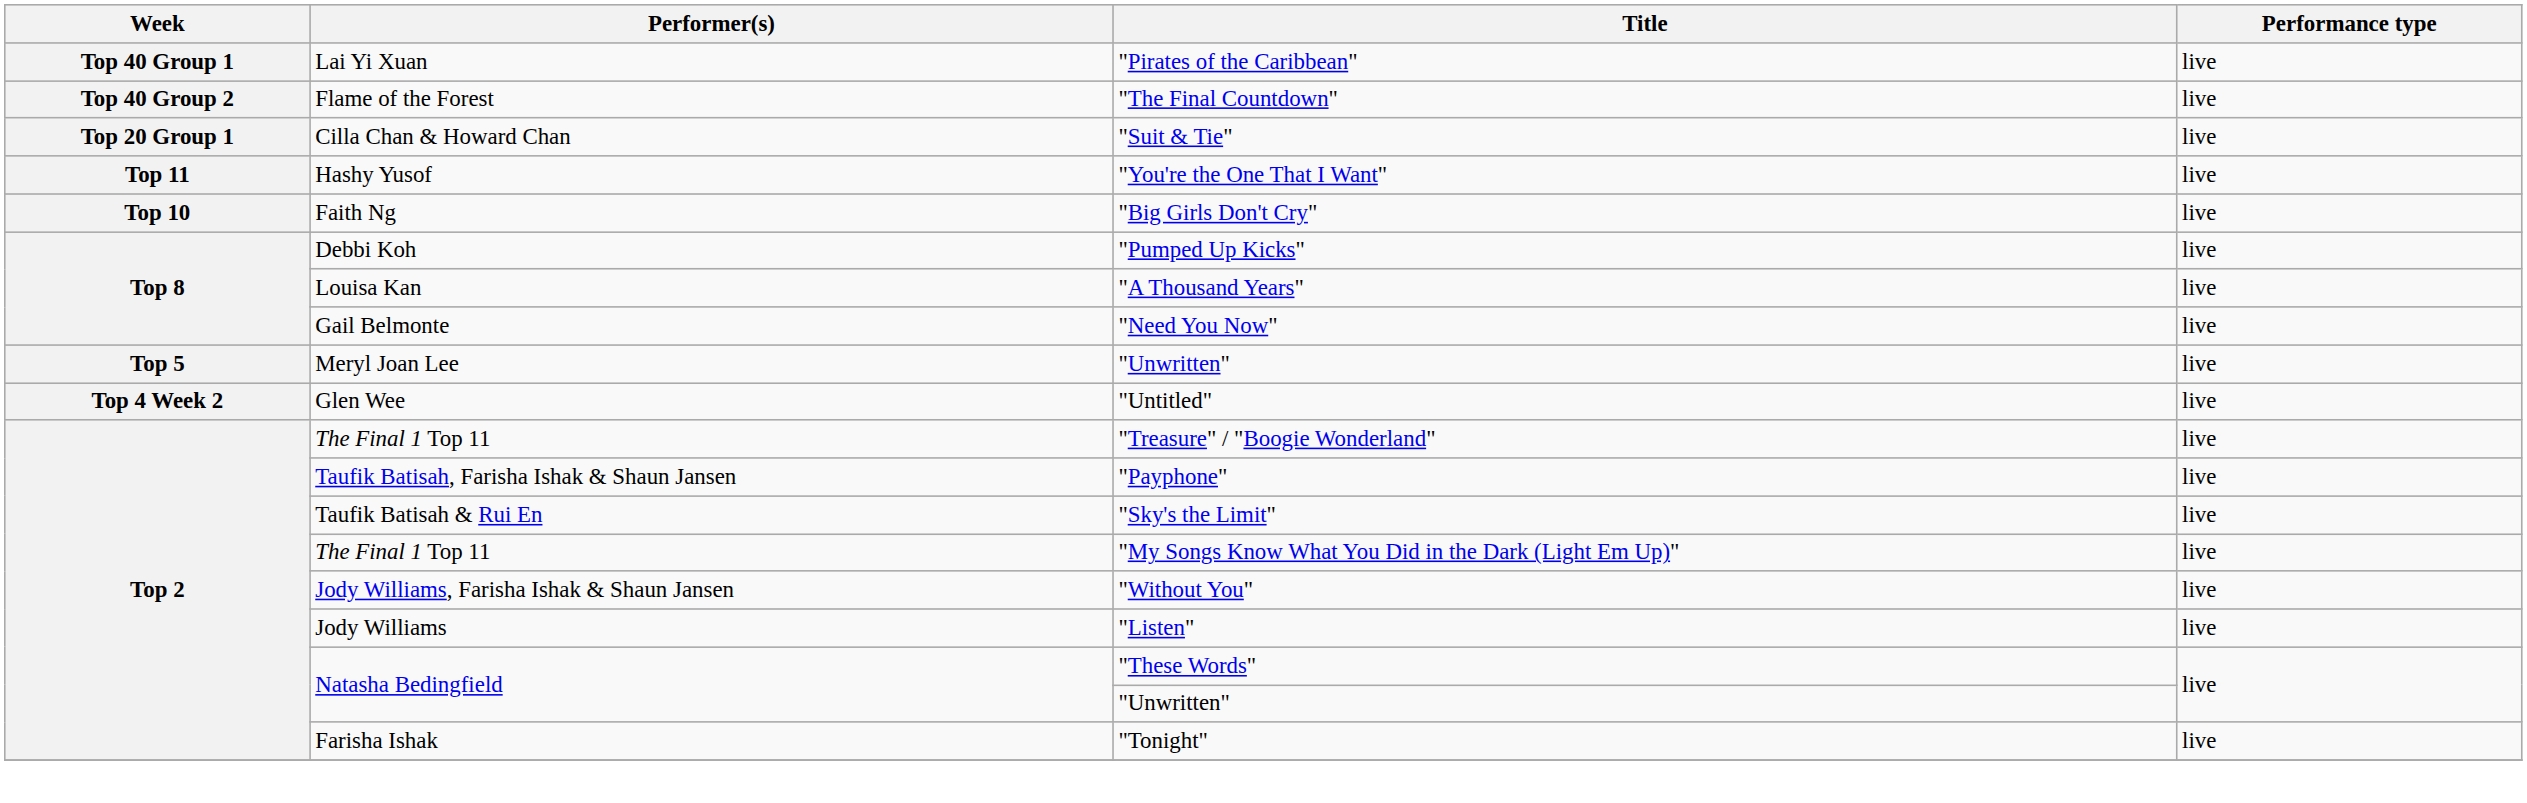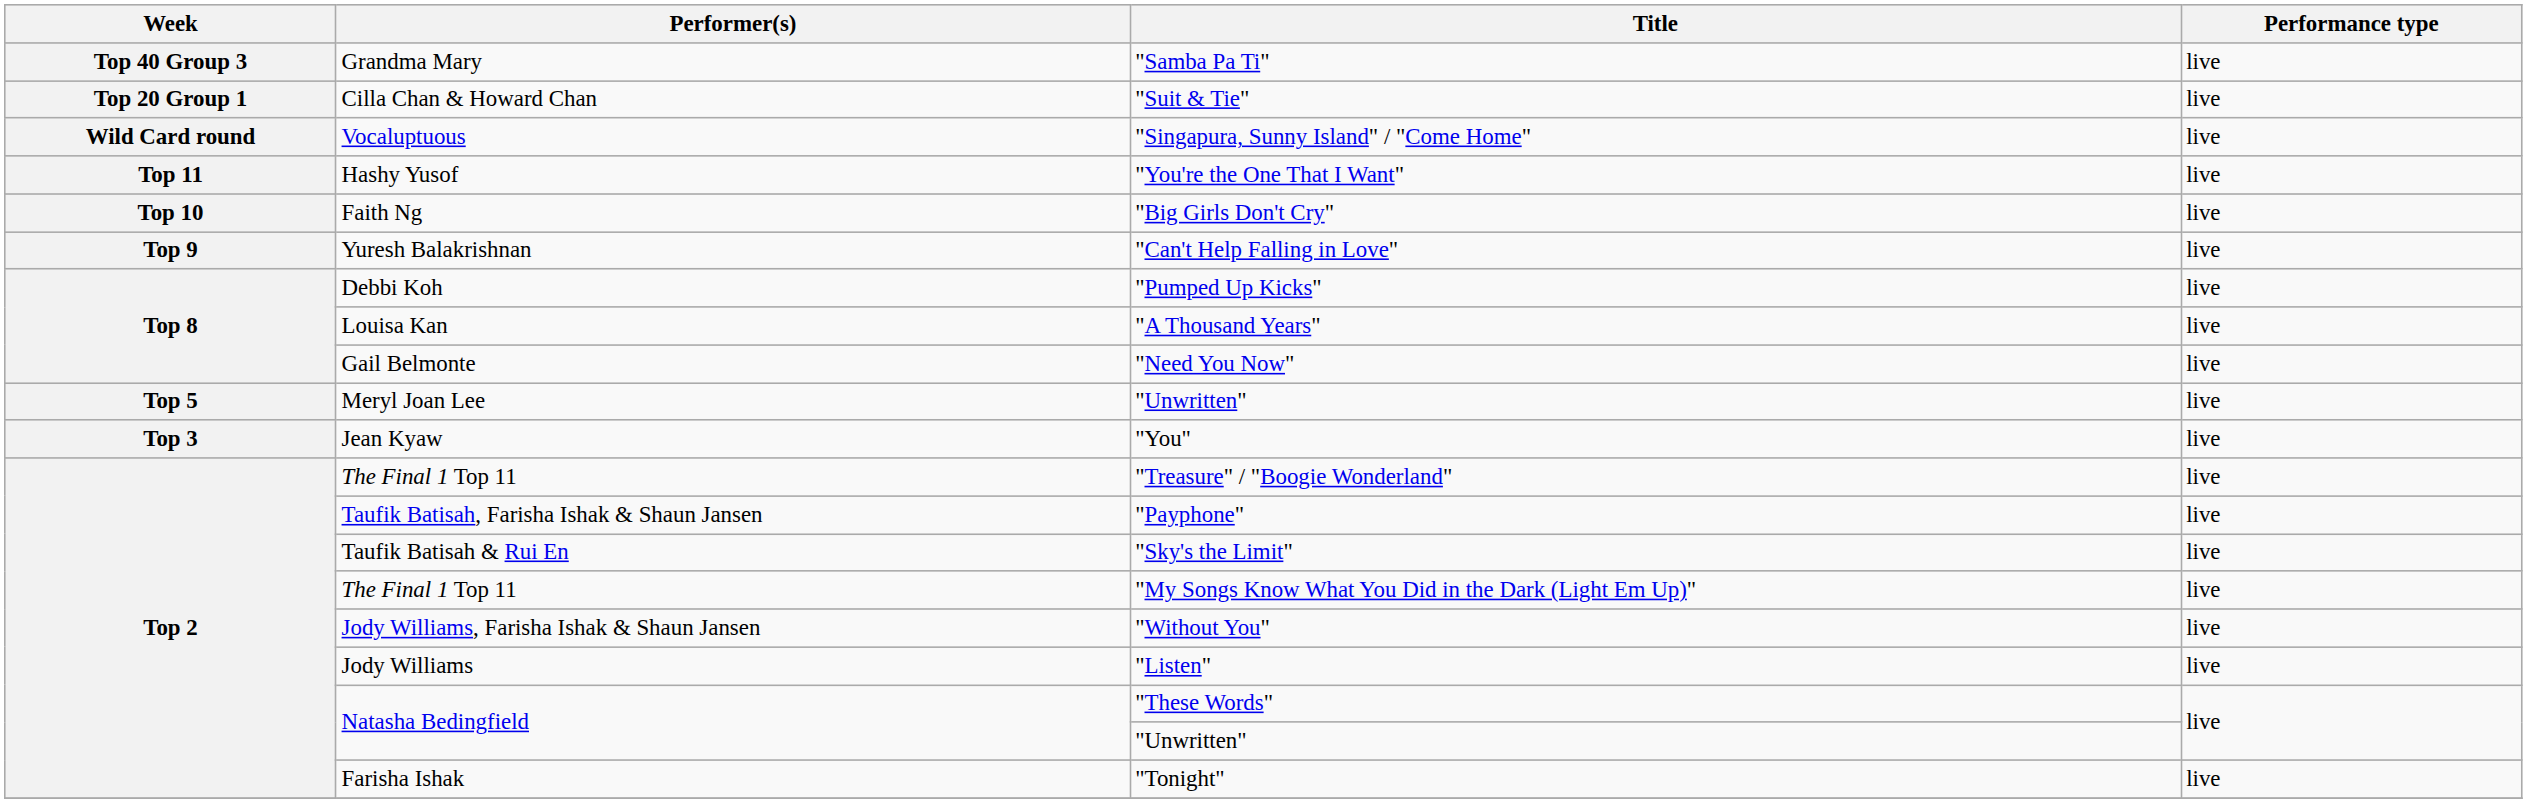- row: Top 40 Group 1 | Lai Yi Xuan | "Pirates of the Caribbean" | live
- row: Top 40 Group 2 | Flame of the Forest | "The Final Countdown" | live
+ row: Top 40 Group 3 | Grandma Mary | "Samba Pa Ti" | live
+ row: Wild Card round | Vocaluptuous | "Singapura, Sunny Island" / "Come Home" | live
+ row: Top 9 | Yuresh Balakrishnan | "Can't Help Falling in Love" | live
- row: Top 4 Week 2 | Glen Wee | "Untitled" | live
+ row: Top 3 | Jean Kyaw | "You" | live
